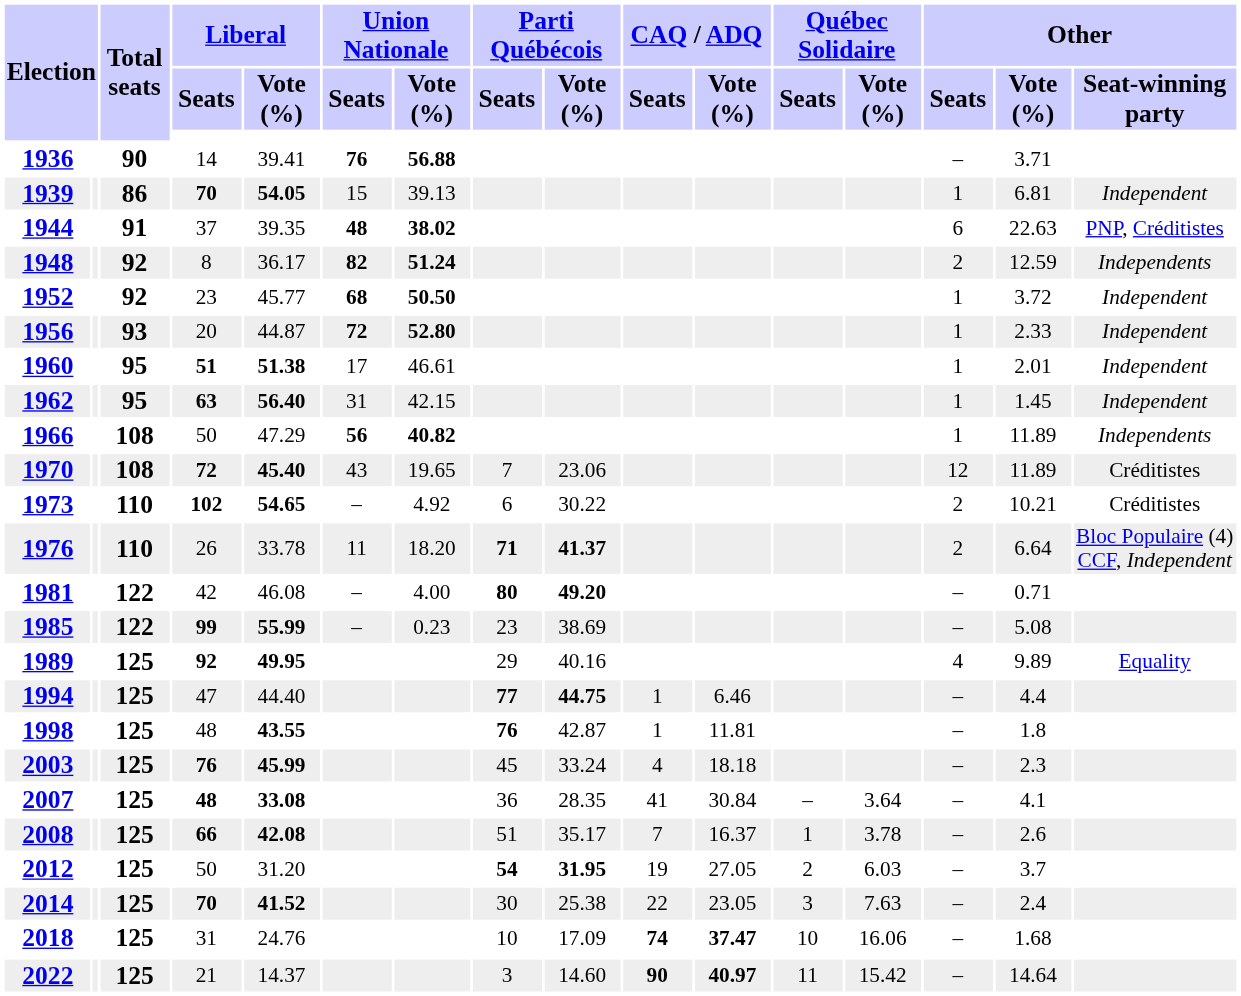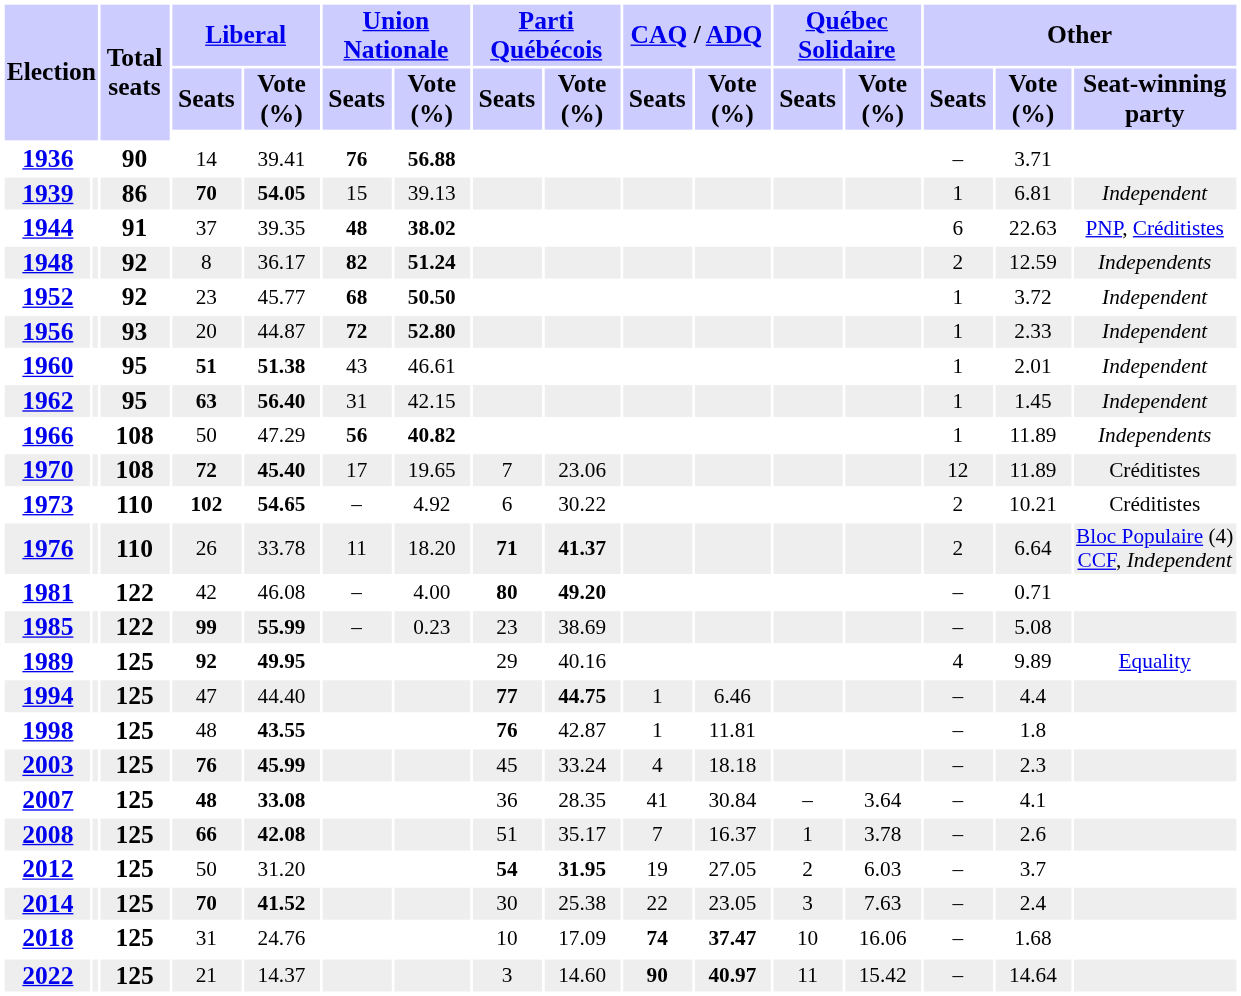1960 | Union Nationale / Seats: 17 -> 43
1970 | Union Nationale / Seats: 43 -> 17
